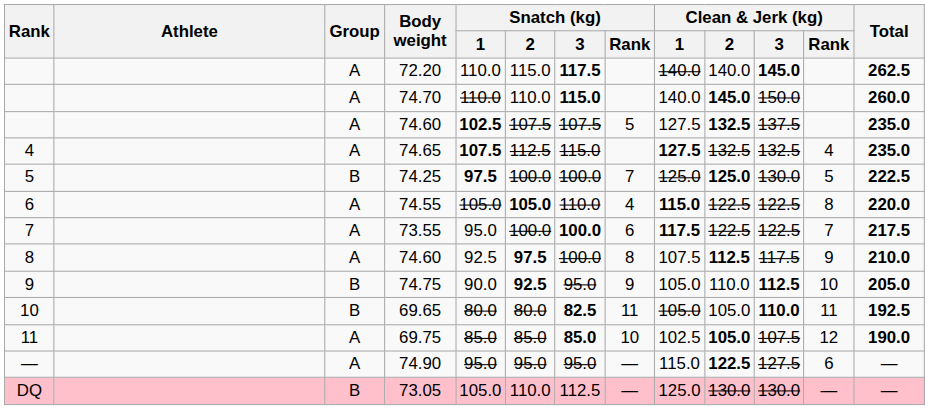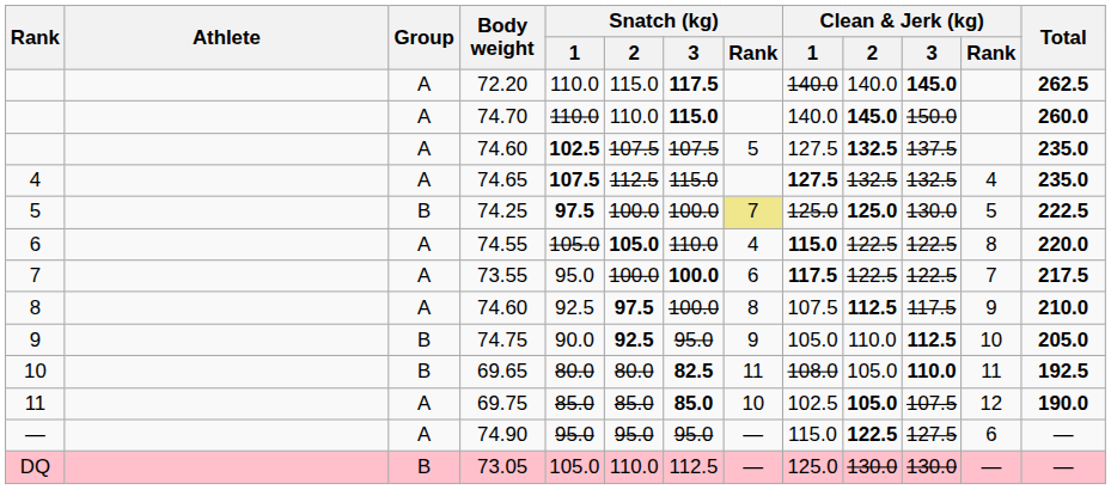74.25 | Snatch (kg) / Rank: no background -> khaki background
69.65 | Clean & Jerk (kg) / 1: 105.0 -> 108.0
